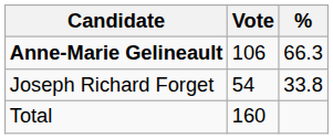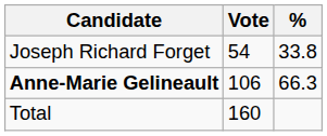rows swapped: Anne-Marie Gelineault <-> Joseph Richard Forget
